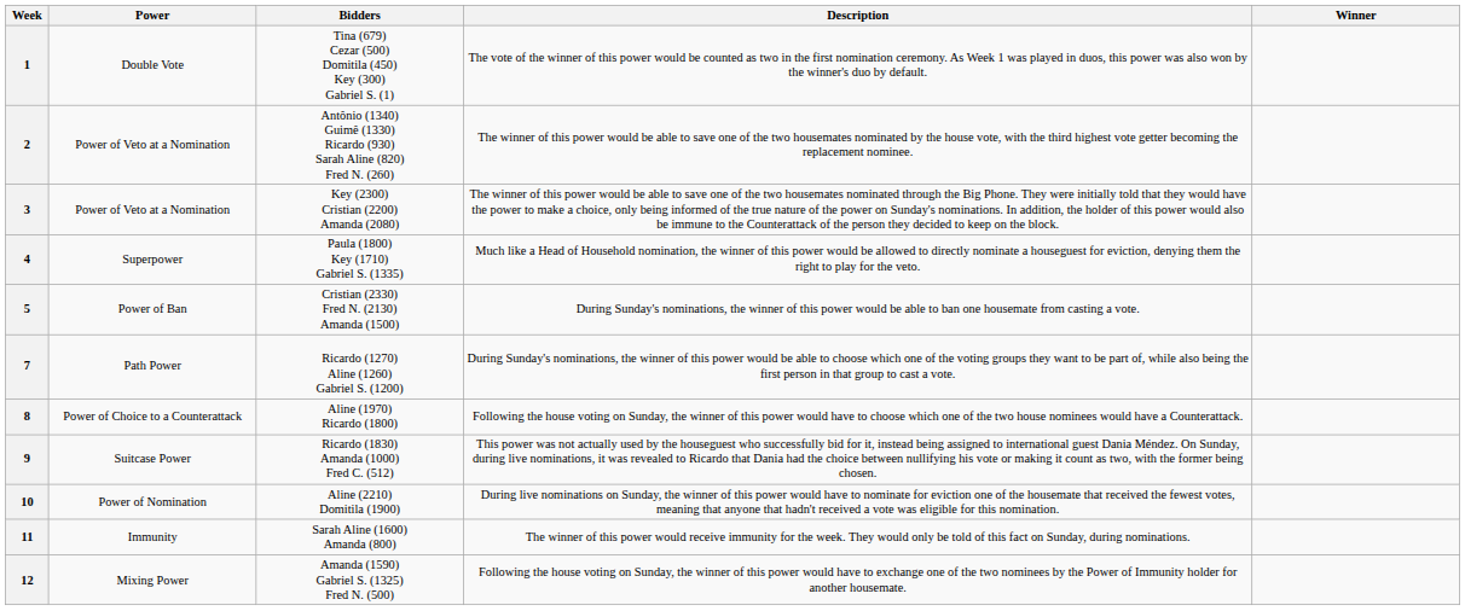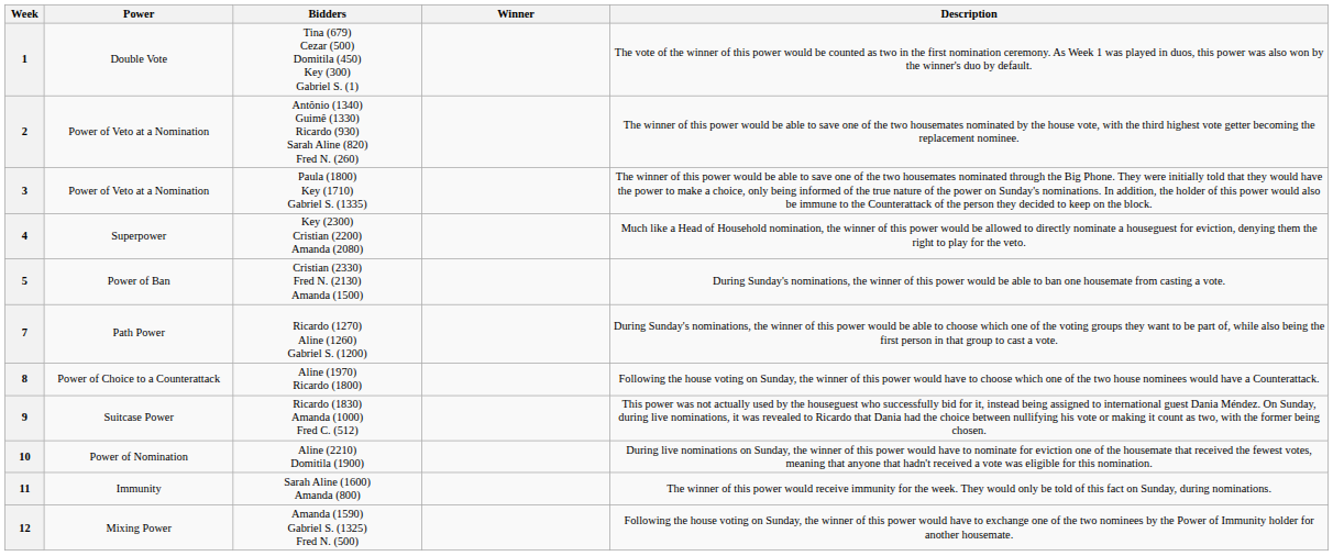columns swapped: Winner <-> Description
3 | Bidders: Key (2300) Cristian (2200) Amanda (2080) -> Paula (1800) Key (1710) Gabriel S. (1335)
4 | Bidders: Paula (1800) Key (1710) Gabriel S. (1335) -> Key (2300) Cristian (2200) Amanda (2080)
